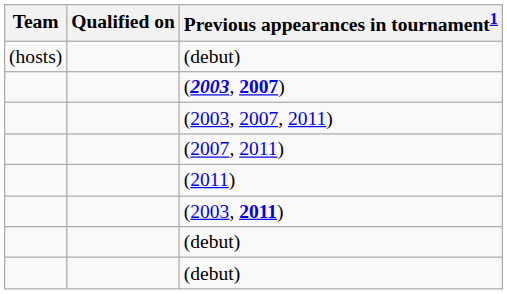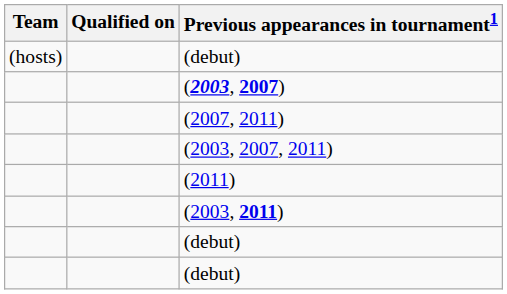rows swapped: (2003, 2007, 2011) <-> (2007, 2011)
